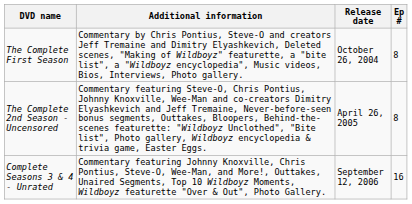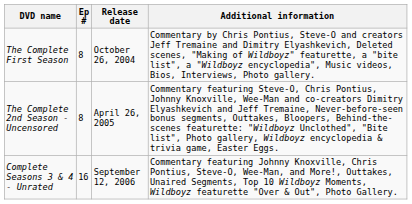columns swapped: Ep # <-> Additional information
